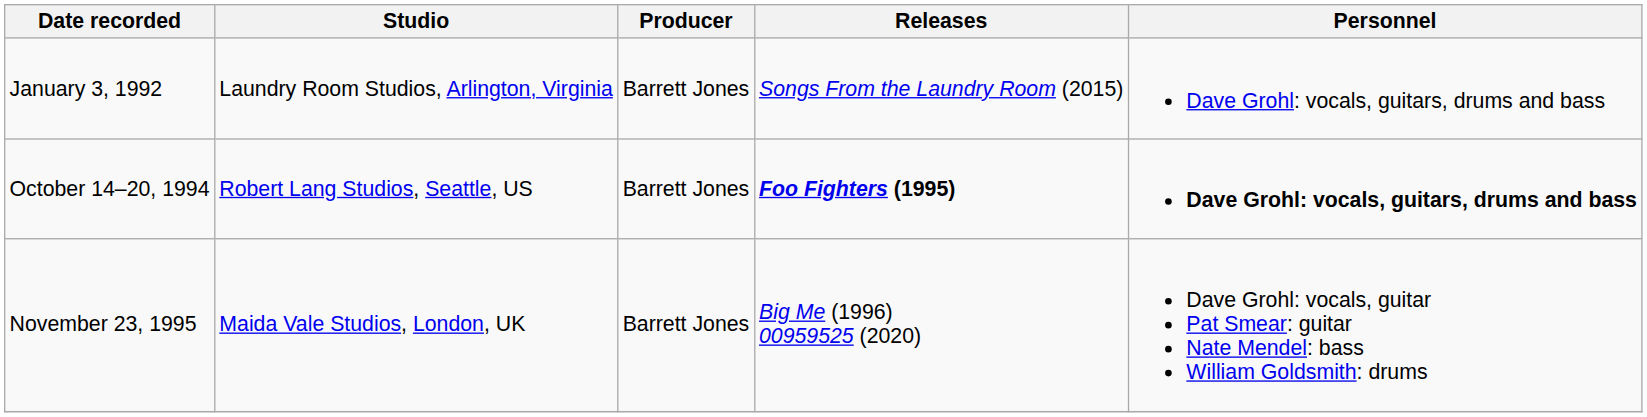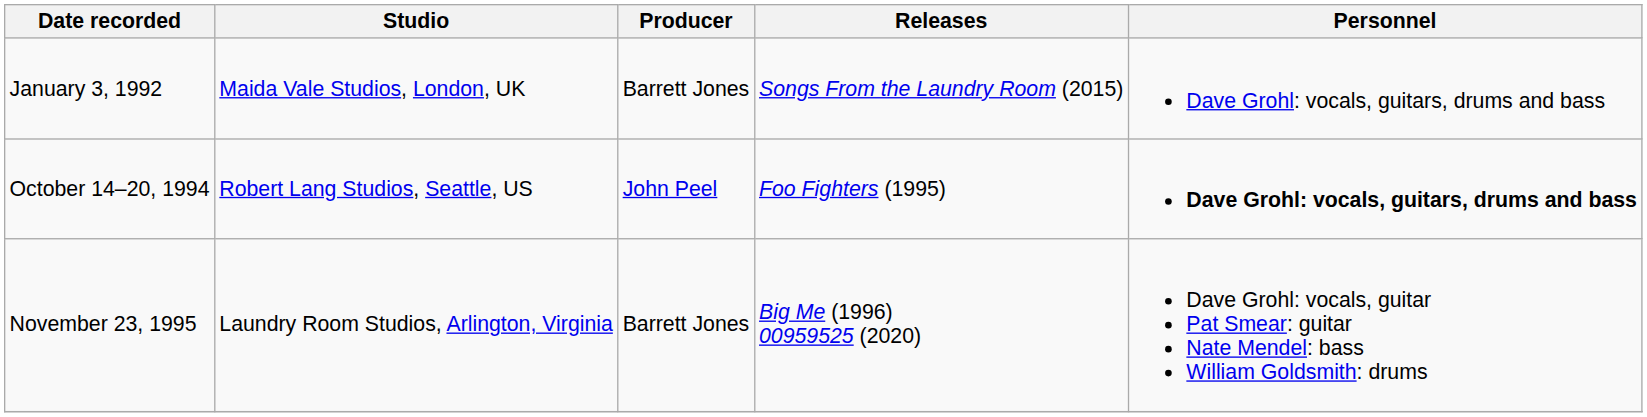January 3, 1992 | Studio: Laundry Room Studios, Arlington, Virginia -> Maida Vale Studios, London, UK
October 14–20, 1994 | Producer: Barrett Jones -> John Peel
October 14–20, 1994 | Releases: bold -> normal
November 23, 1995 | Studio: Maida Vale Studios, London, UK -> Laundry Room Studios, Arlington, Virginia
